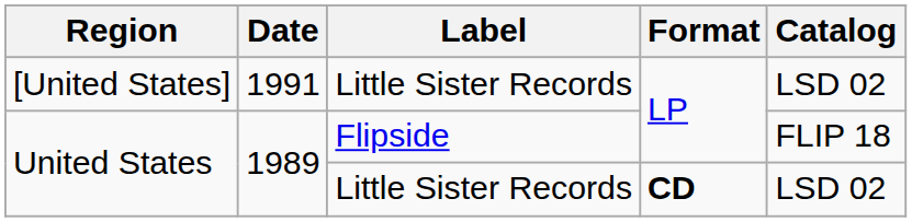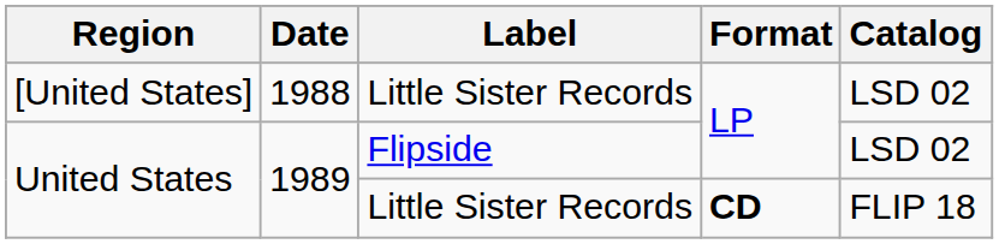[United States] | Date: 1991 -> 1988
United States / Flipside | Catalog: FLIP 18 -> LSD 02
United States / Little Sister Records | Catalog: LSD 02 -> FLIP 18
